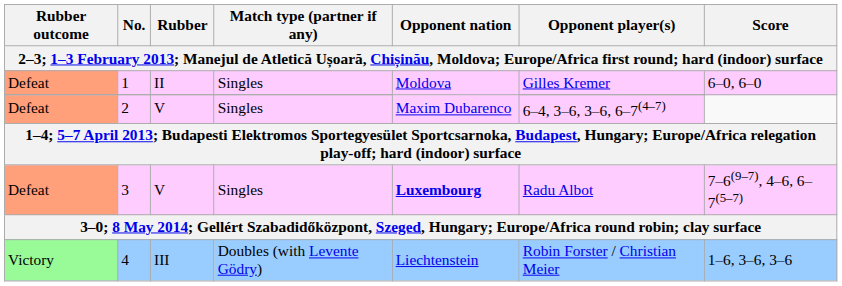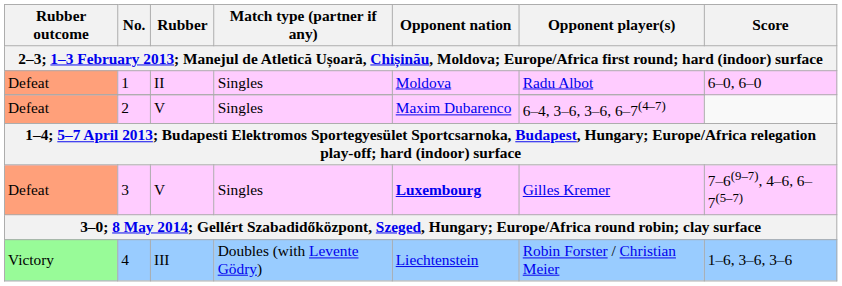1 | Opponent player(s): Gilles Kremer -> Radu Albot
3 | Opponent player(s): Radu Albot -> Gilles Kremer
